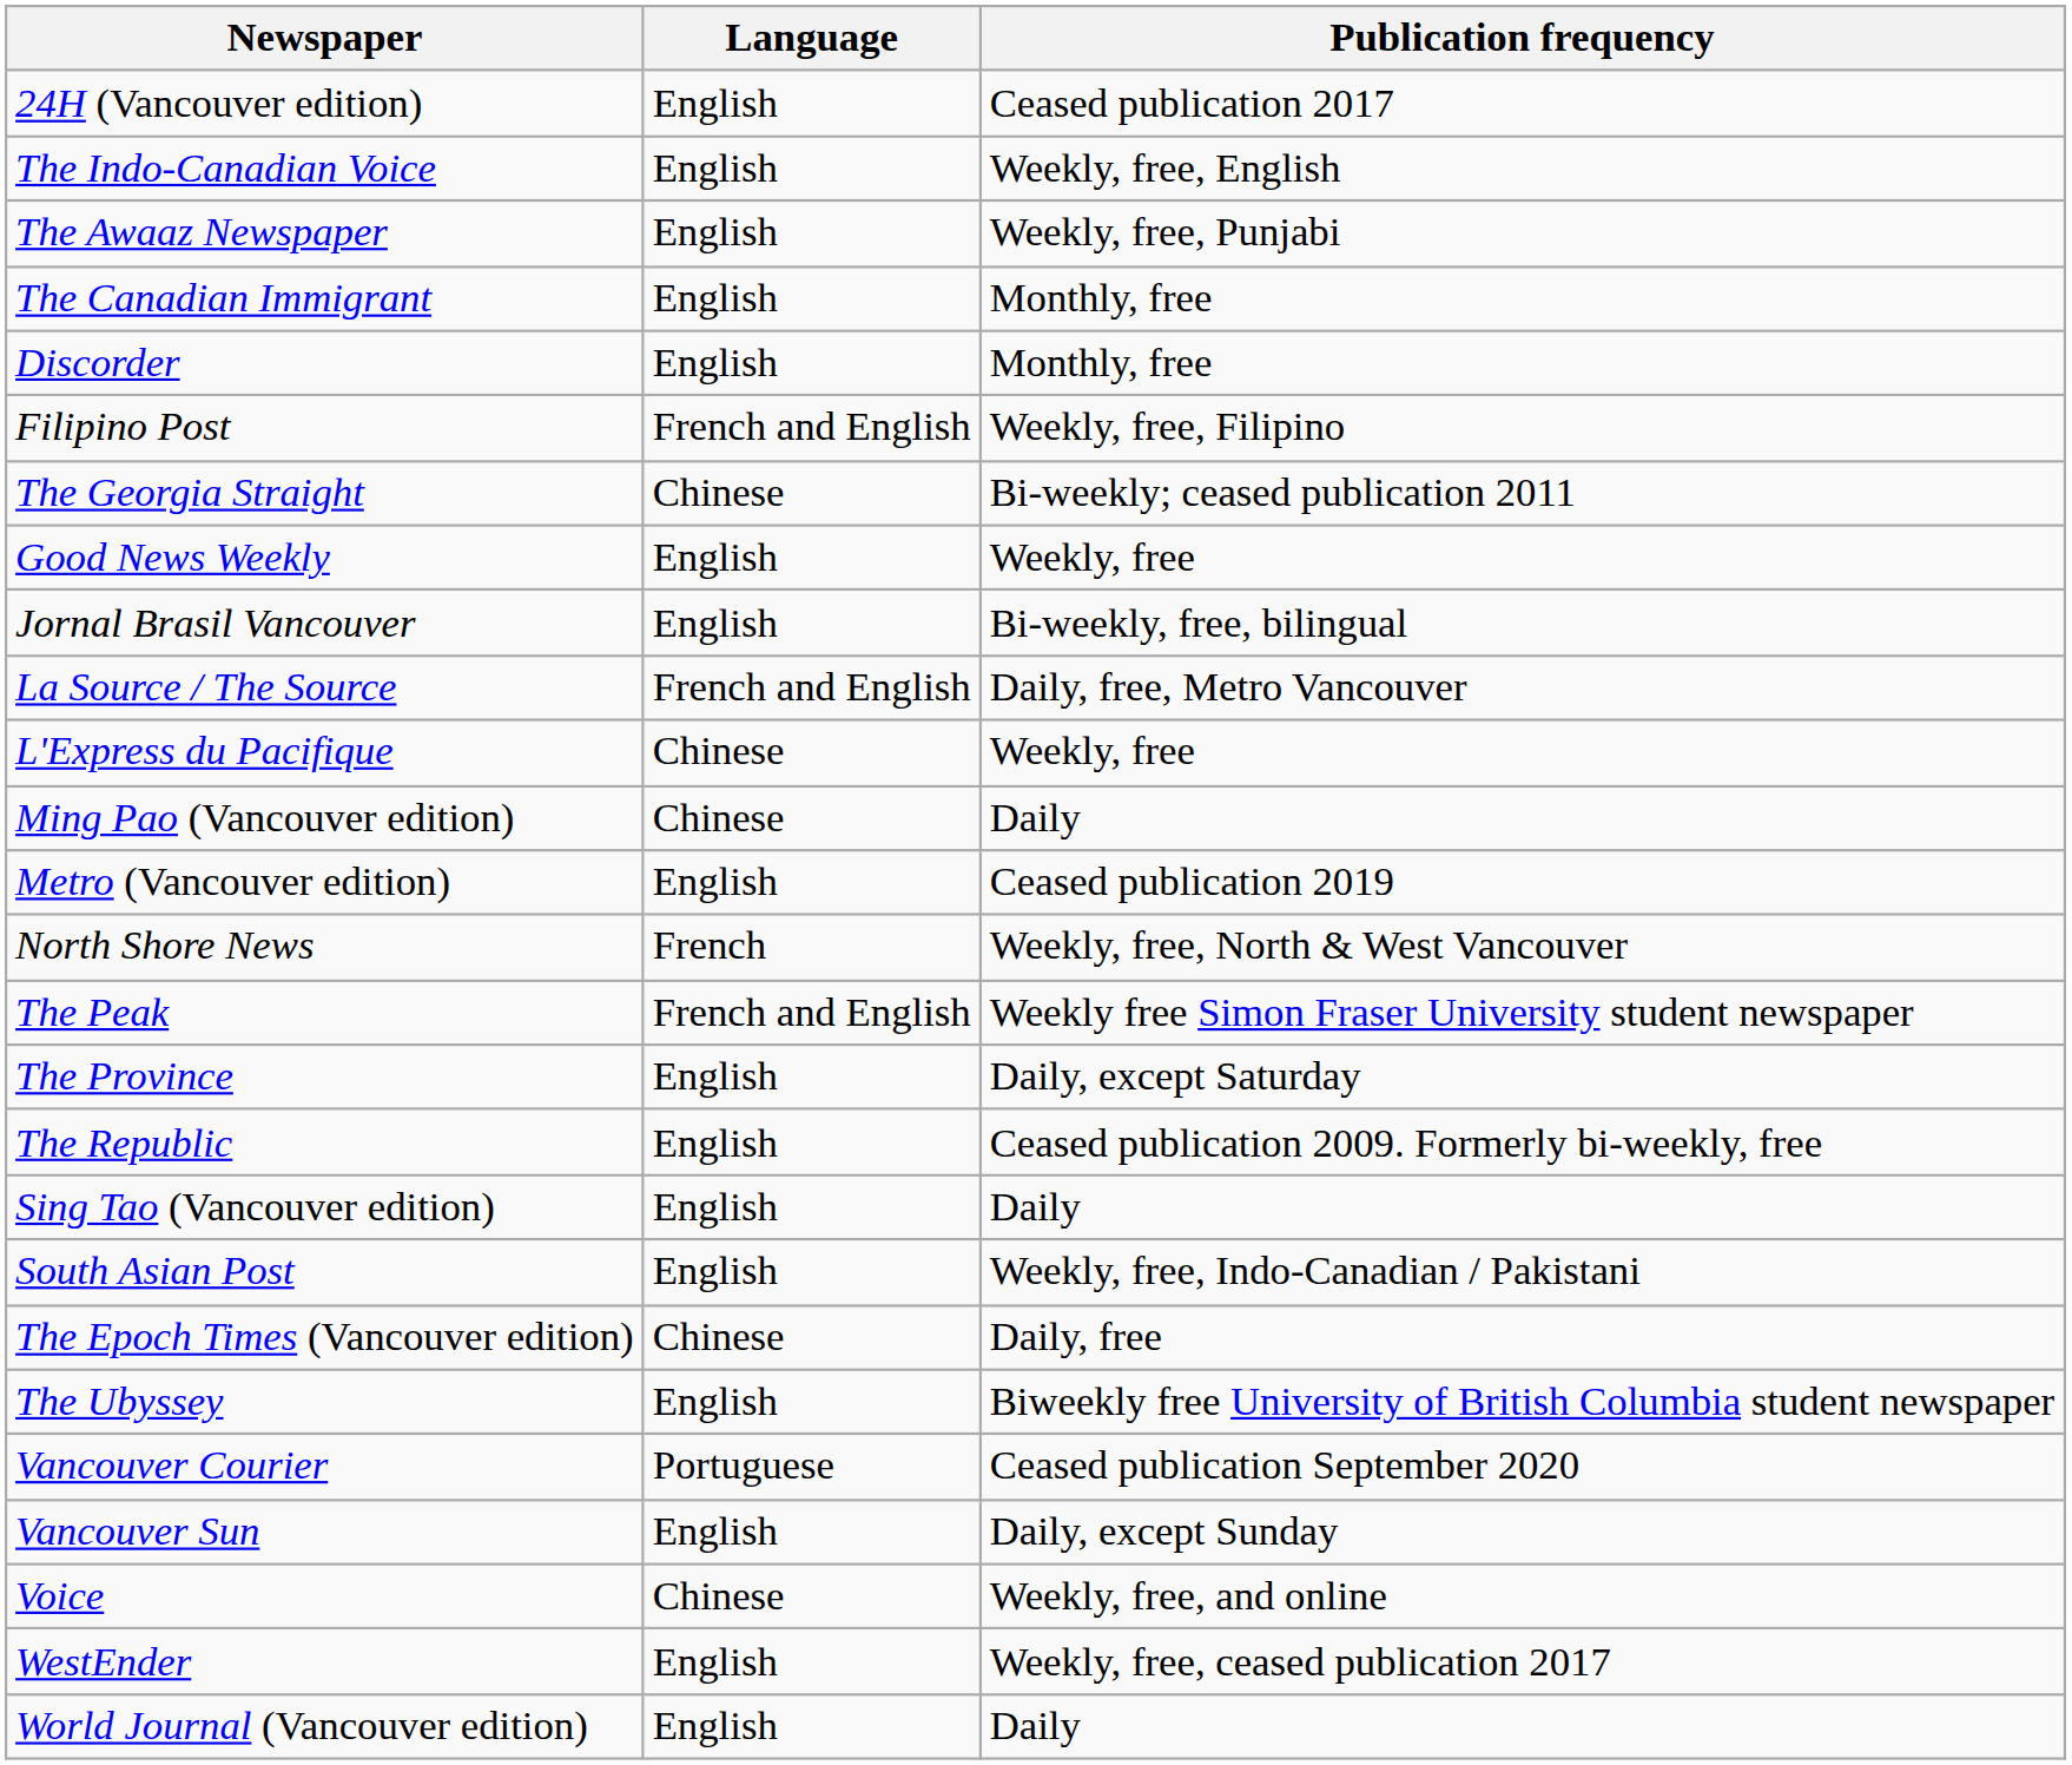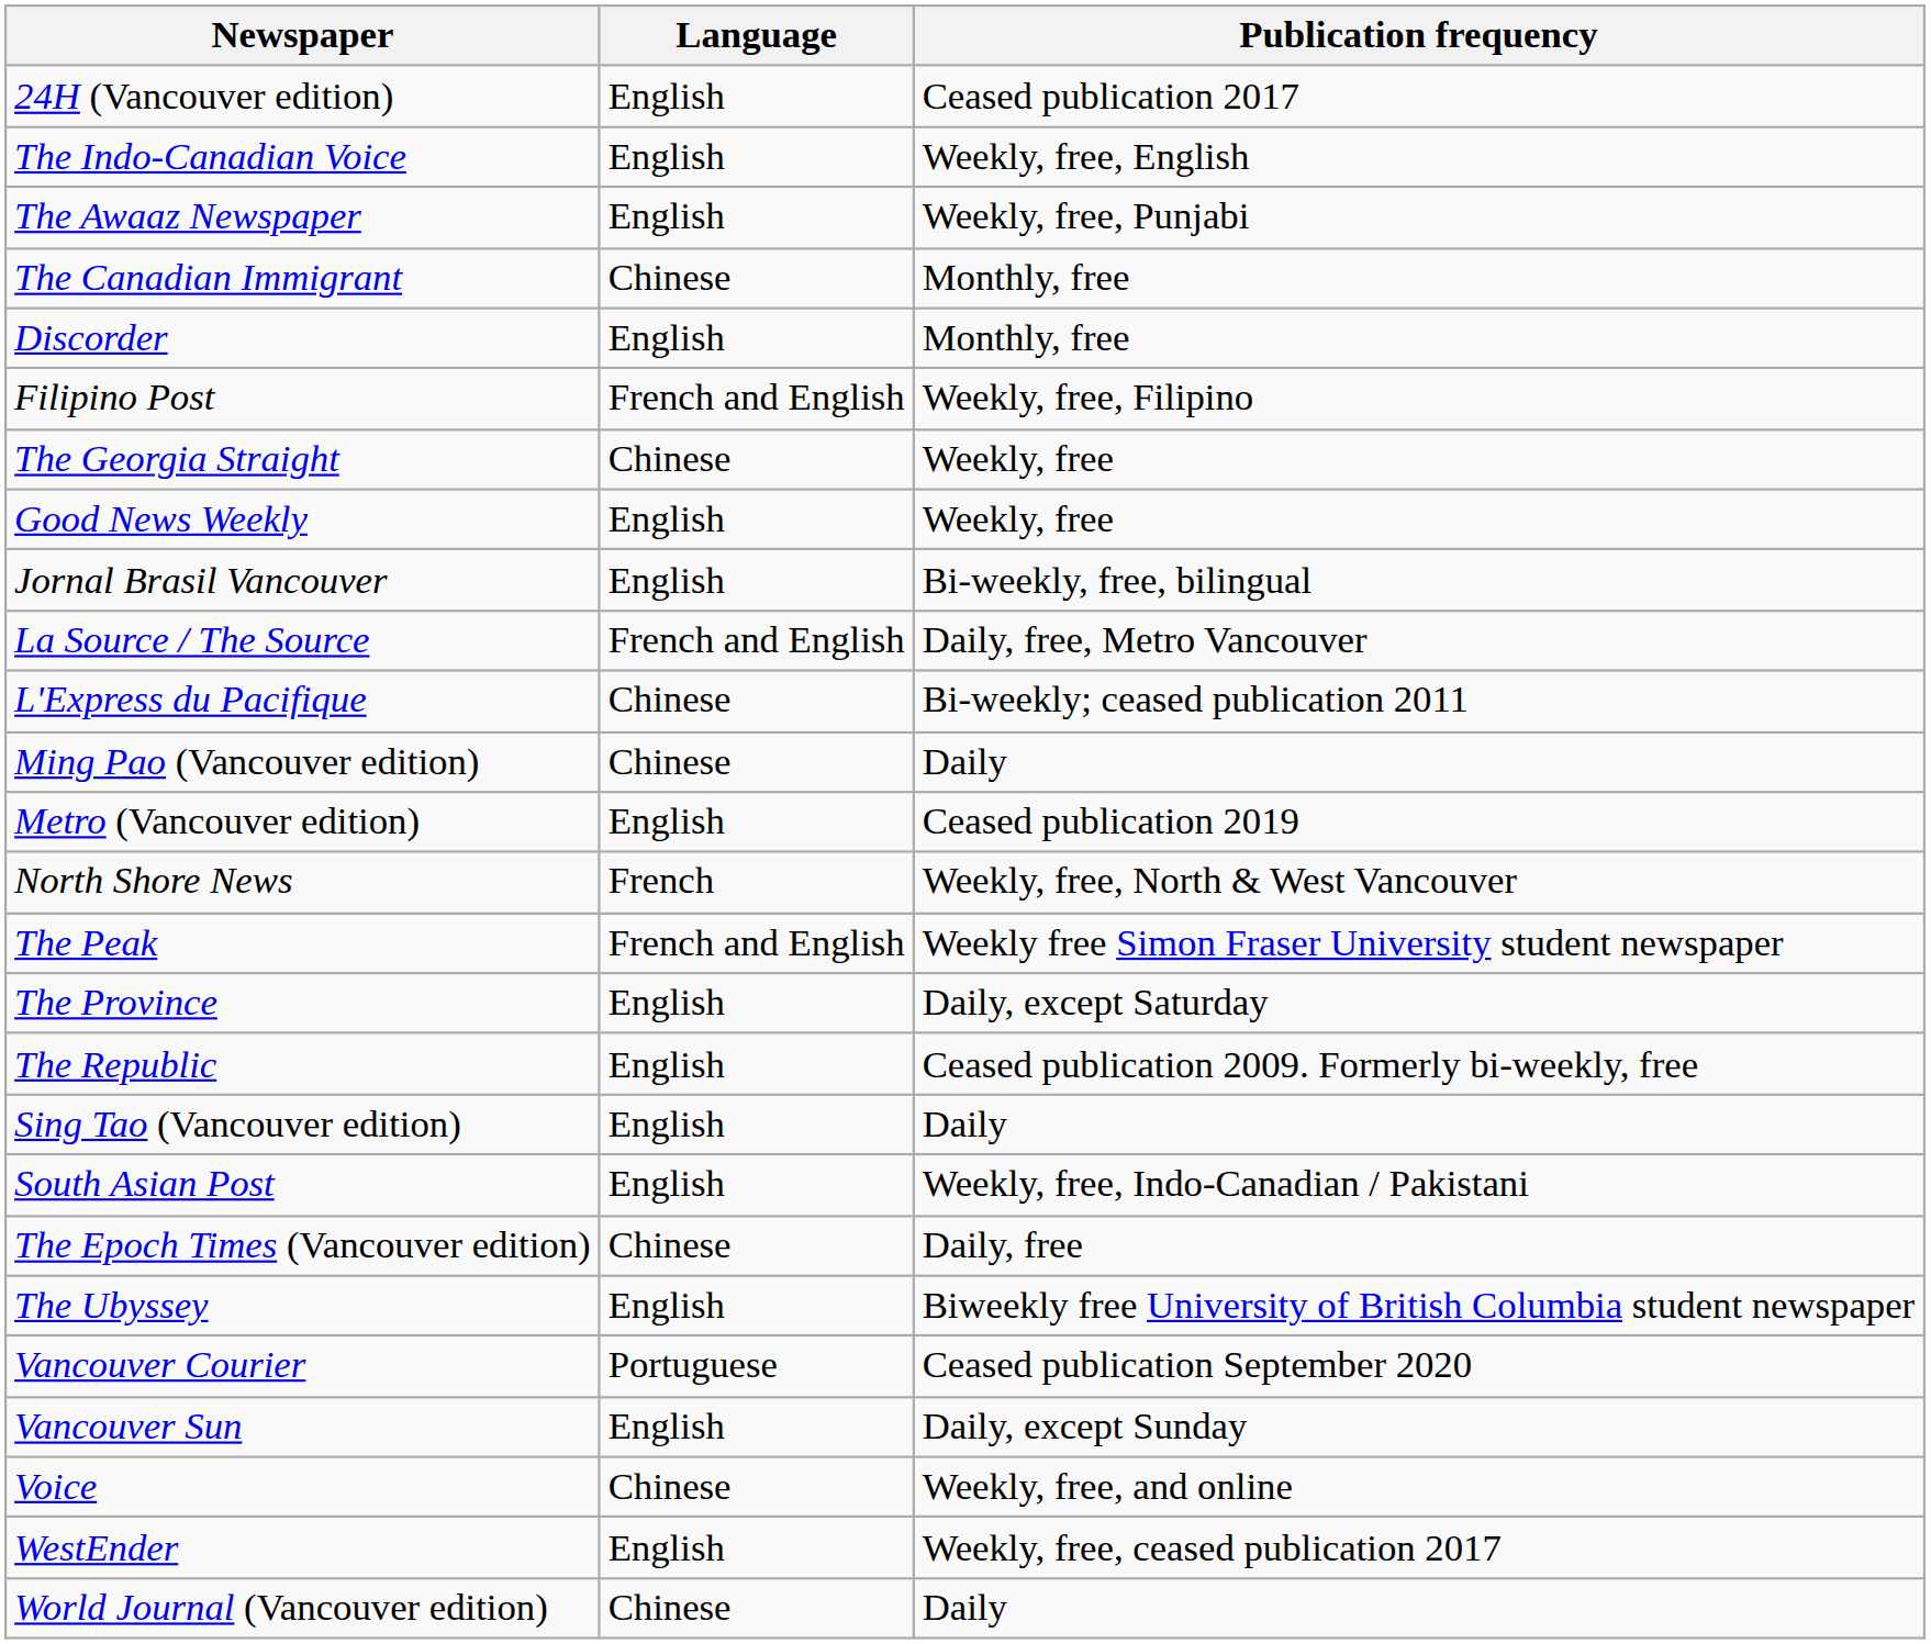The Canadian Immigrant | Language: English -> Chinese
The Georgia Straight | Publication frequency: Bi-weekly; ceased publication 2011 -> Weekly, free
L'Express du Pacifique | Publication frequency: Weekly, free -> Bi-weekly; ceased publication 2011
World Journal (Vancouver edition) | Language: English -> Chinese
